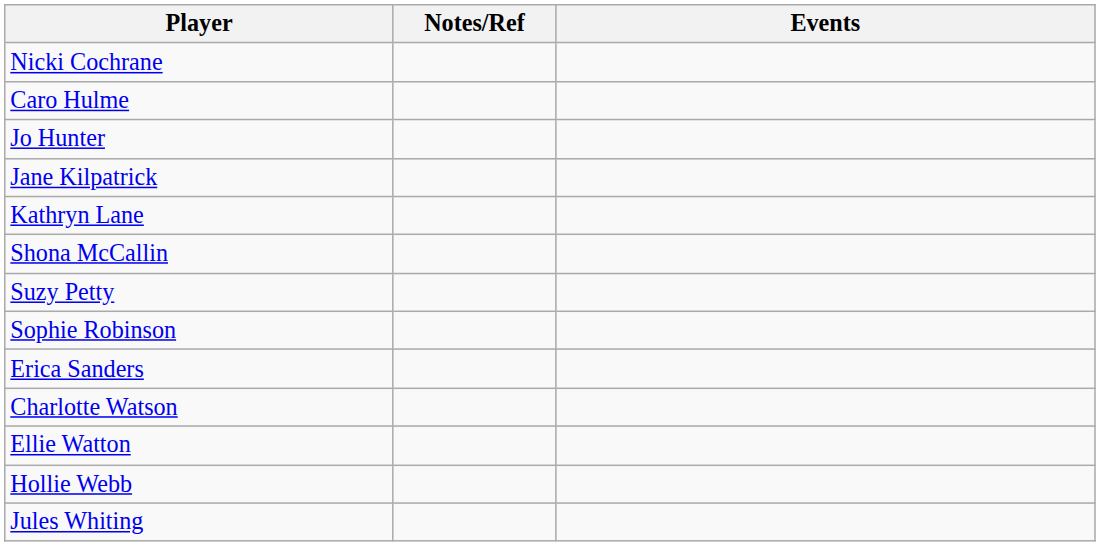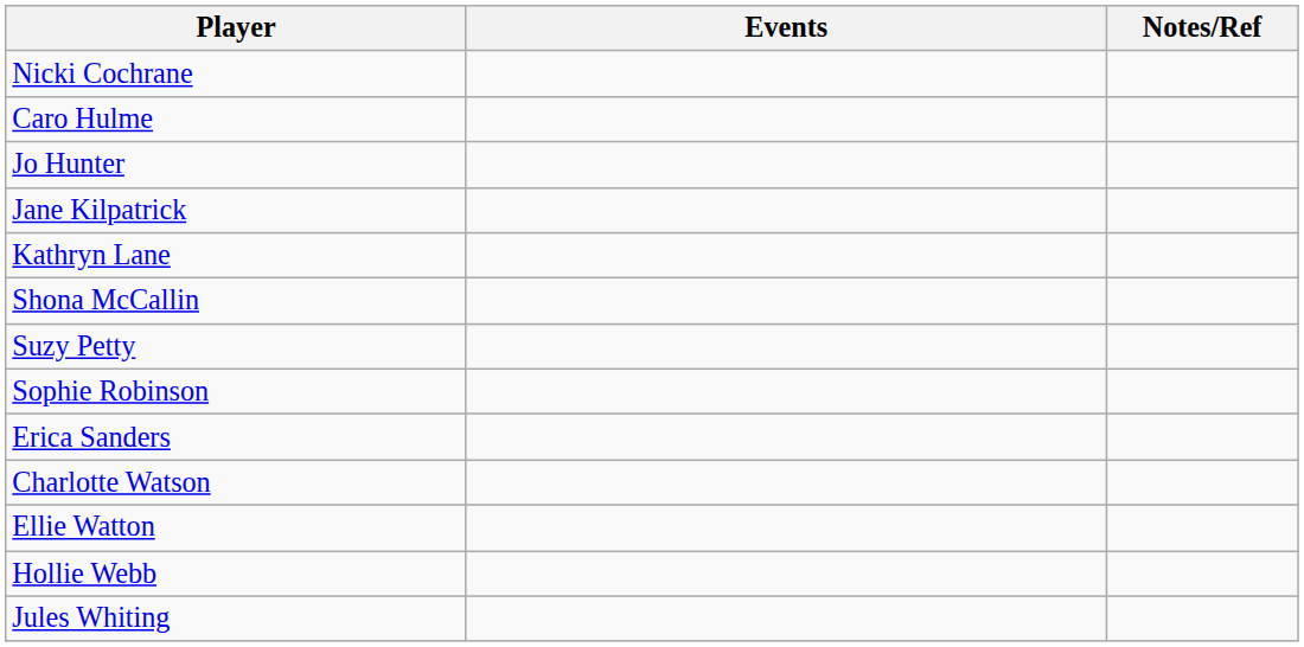columns swapped: Events <-> Notes/Ref
